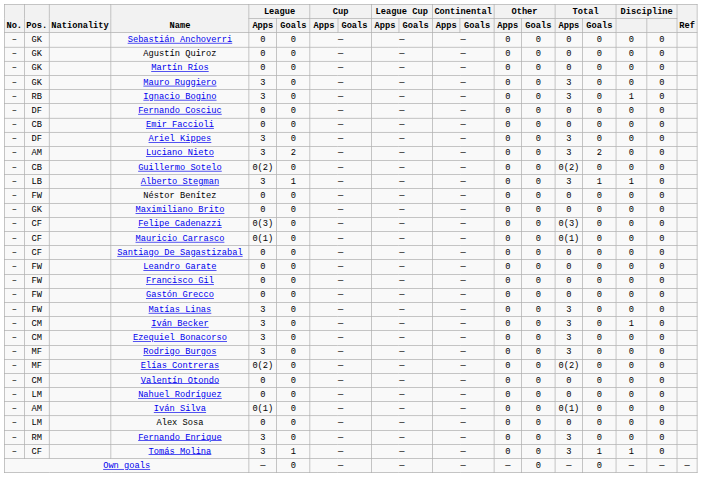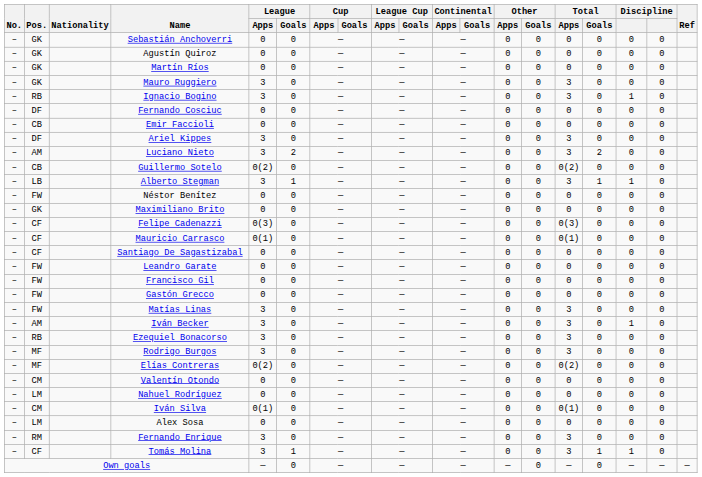Iván Becker | Pos.: CM -> AM
Ezequiel Bonacorso | Pos.: CM -> RB
Iván Silva | Pos.: AM -> CM
